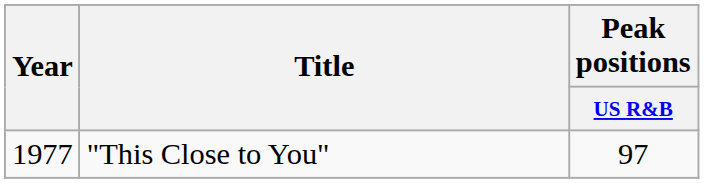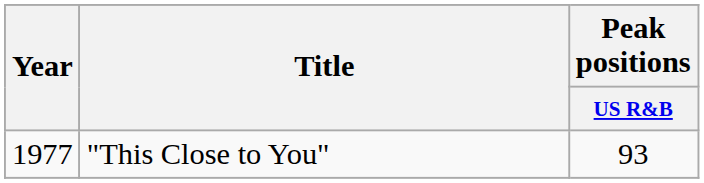"This Close to You" | Peak positions / US R&B: 97 -> 93
